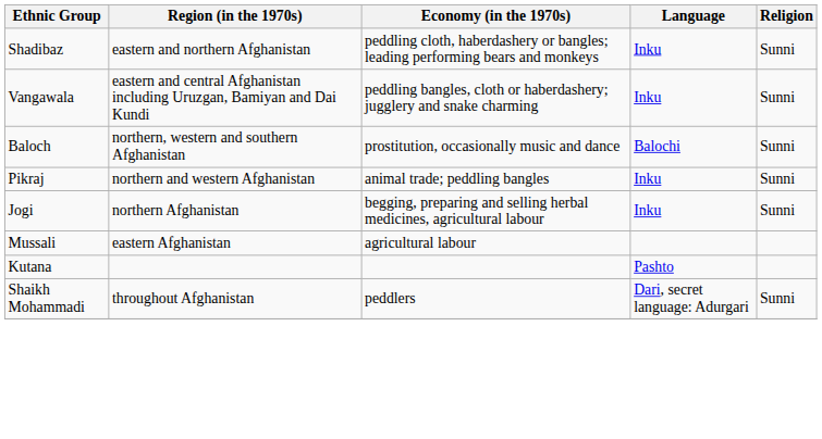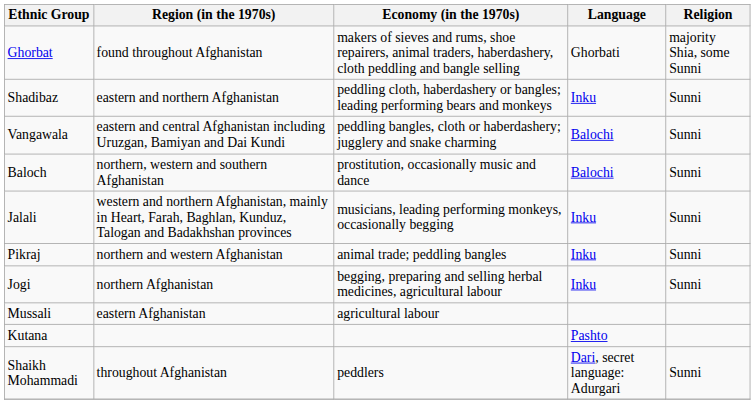+ row: Ghorbat | found throughout Afghanistan | makers of sieves and rums, shoe repairers, animal traders, haberdashery, cloth peddling and bangle selling | Ghorbati | majority Shia, some Sunni
Vangawala | Language: Inku -> Balochi
+ row: Jalali | western and northern Afghanistan, mainly in Heart, Farah, Baghlan, Kunduz, Talogan and Badakhshan provinces | musicians, leading performing monkeys, occasionally begging | Inku | Sunni
